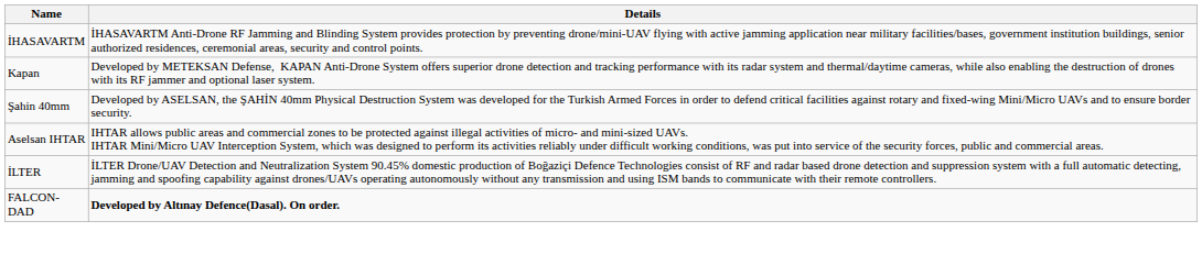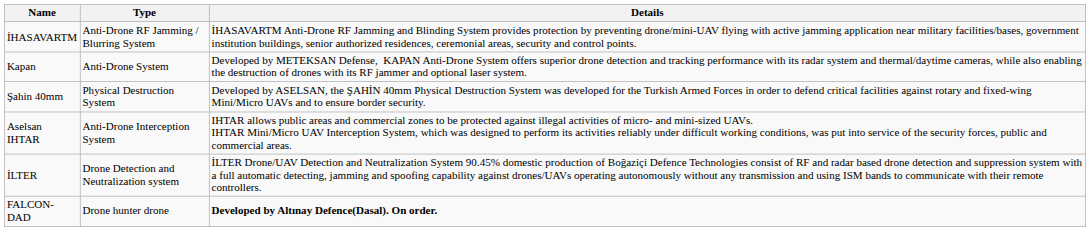+ column: Type | Anti-Drone RF Jamming / Blurring System | Anti-Drone System | Physical Destruction System | Anti-Drone Interception System | Drone Detection and Neutralization system | Drone hunter drone
